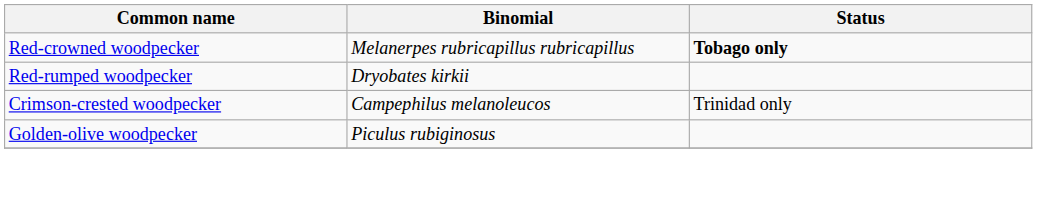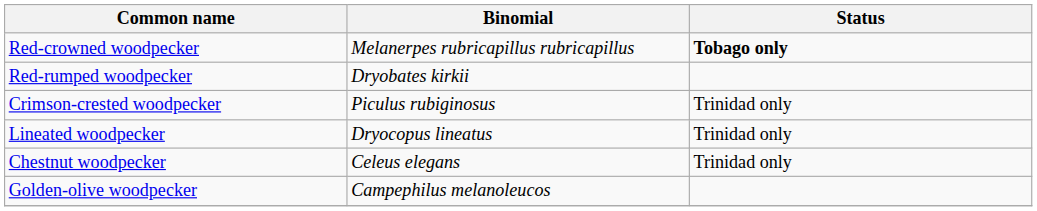Crimson-crested woodpecker | Binomial: Campephilus melanoleucos -> Piculus rubiginosus
+ row: Lineated woodpecker | Dryocopus lineatus | Trinidad only
+ row: Chestnut woodpecker | Celeus elegans | Trinidad only
Golden-olive woodpecker | Binomial: Piculus rubiginosus -> Campephilus melanoleucos
